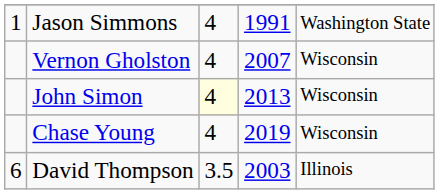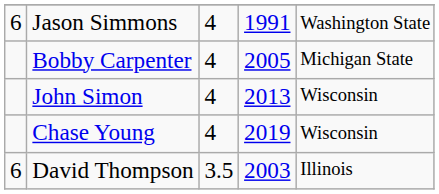Jason Simmons | column 1: 1 -> 6
+ row: Bobby Carpenter | 4 | 2005 | Michigan State
- row: Vernon Gholston | 4 | 2007 | Wisconsin
John Simon | column 3: lightyellow background -> no background
